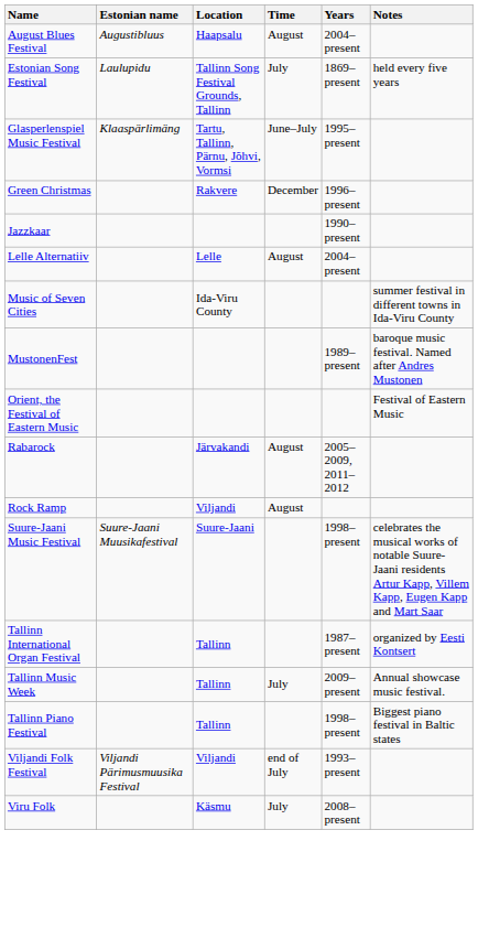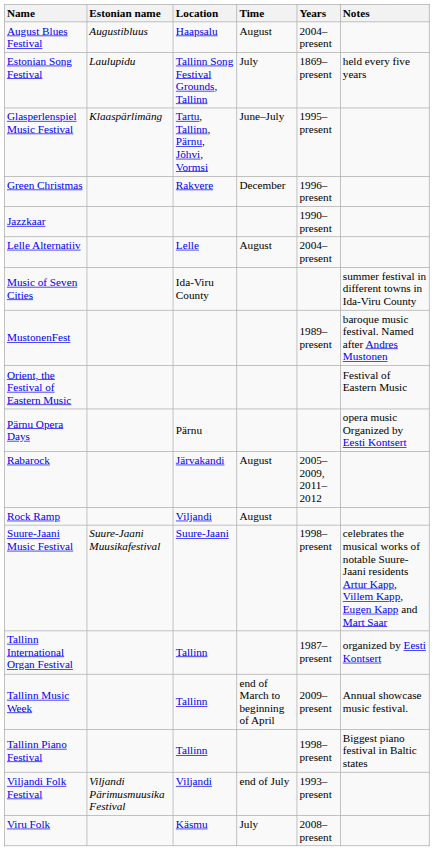+ row: Pärnu Opera Days | Pärnu | opera music Organized by Eesti Kontsert
Tallinn Music Week | Time: July -> end of March to beginning of April
